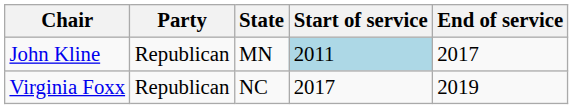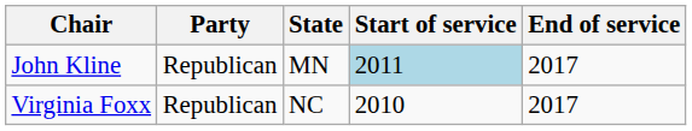Virginia Foxx | Start of service: 2017 -> 2010
Virginia Foxx | End of service: 2019 -> 2017
